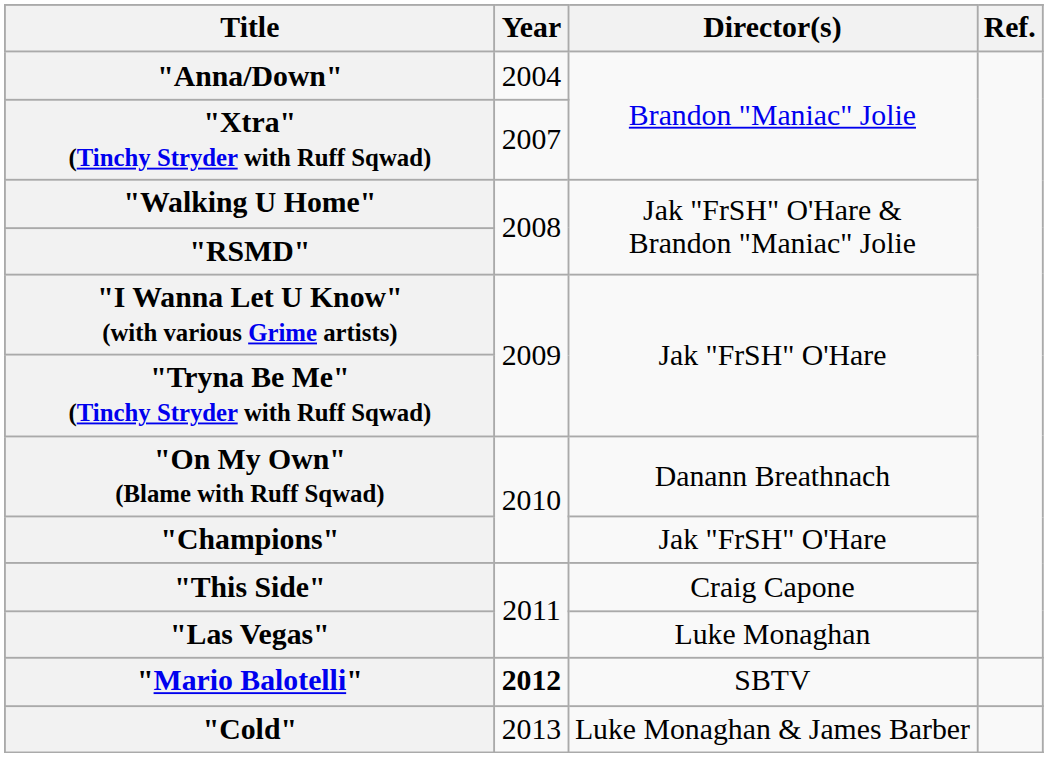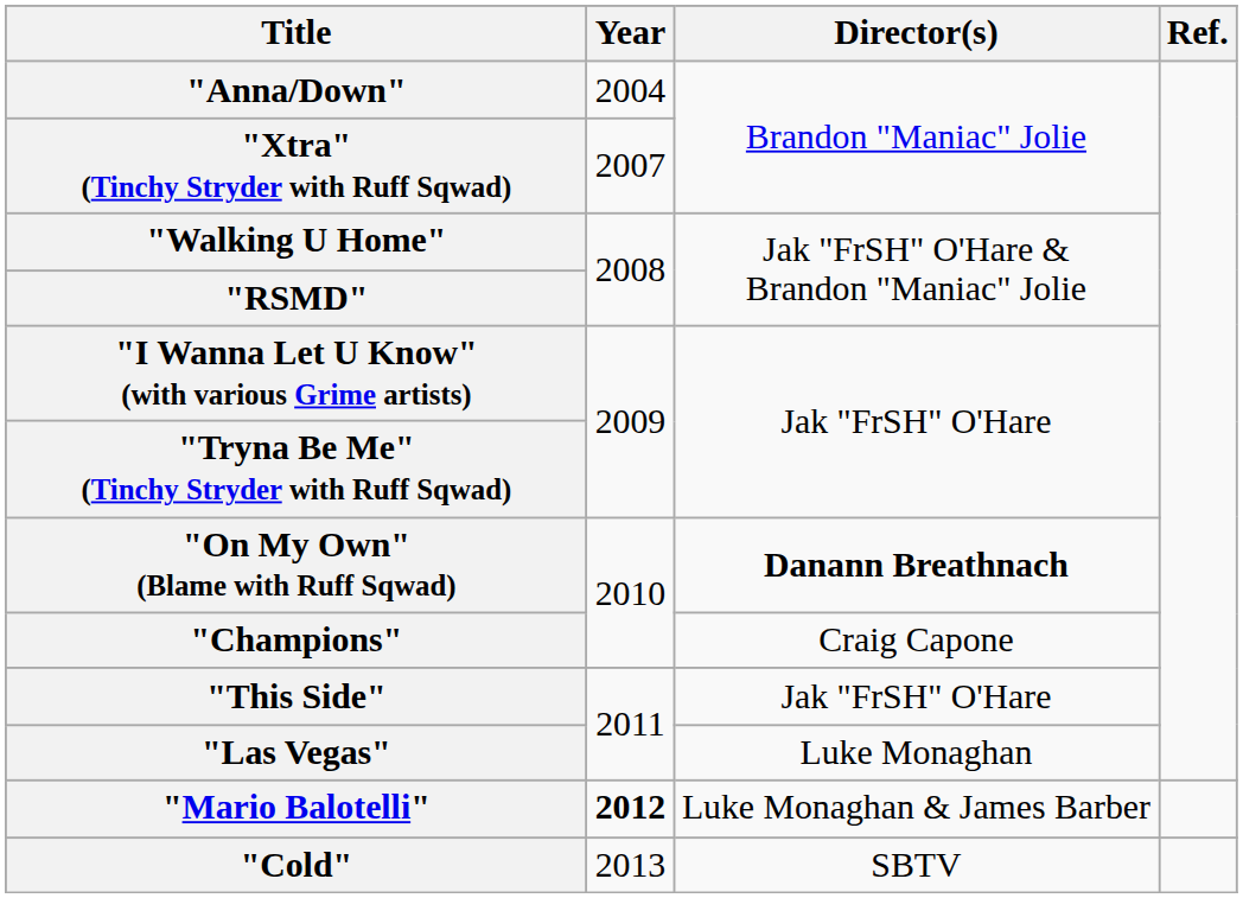"On My Own" (Blame with Ruff Sqwad) | Director(s): normal -> bold
"Champions" | Director(s): Jak "FrSH" O'Hare -> Craig Capone
"This Side" | Director(s): Craig Capone -> Jak "FrSH" O'Hare
"Mario Balotelli" | Director(s): SBTV -> Luke Monaghan & James Barber
"Cold" | Director(s): Luke Monaghan & James Barber -> SBTV
